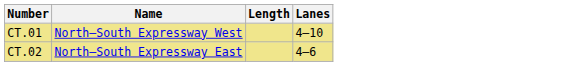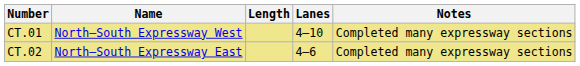+ column: Notes | Completed many expressway sections | Completed many expressway sections
